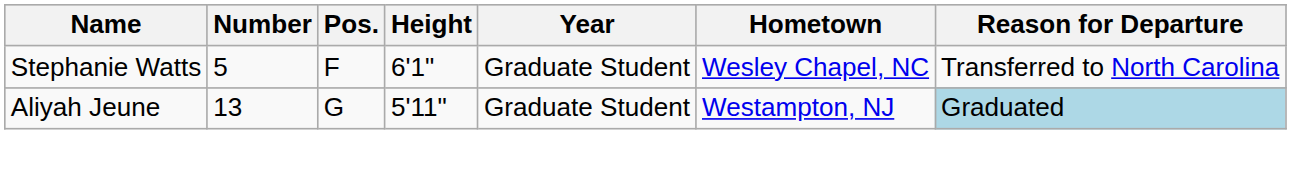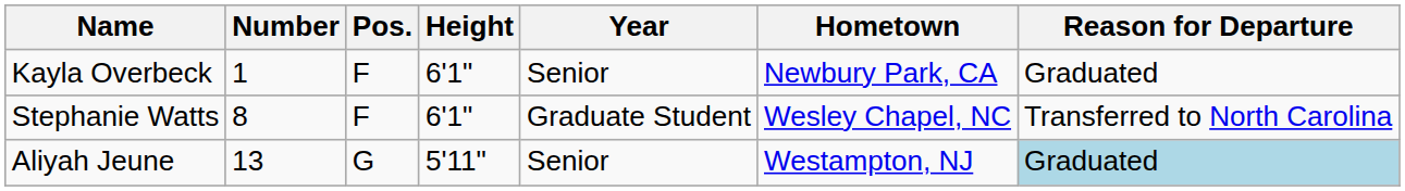+ row: Kayla Overbeck | 1 | F | 6'1" | Senior | Newbury Park, CA | Graduated
Stephanie Watts | Number: 5 -> 8
Aliyah Jeune | Year: Graduate Student -> Senior
